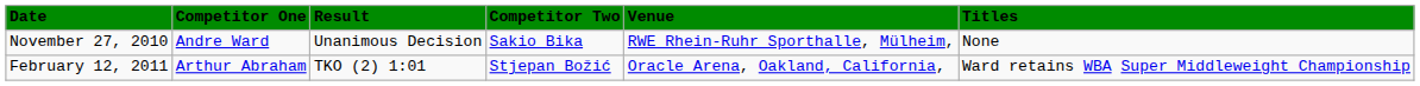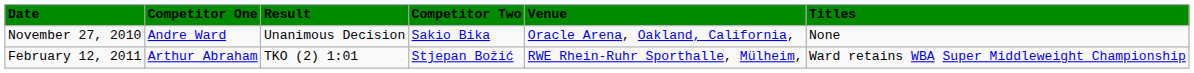November 27, 2010 | Venue: RWE Rhein-Ruhr Sporthalle, Mülheim, -> Oracle Arena, Oakland, California,
February 12, 2011 | Venue: Oracle Arena, Oakland, California, -> RWE Rhein-Ruhr Sporthalle, Mülheim,
